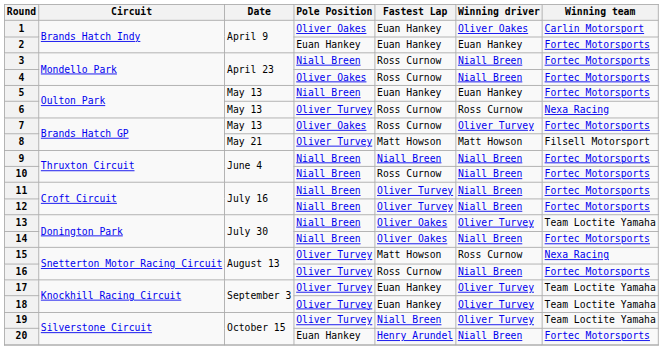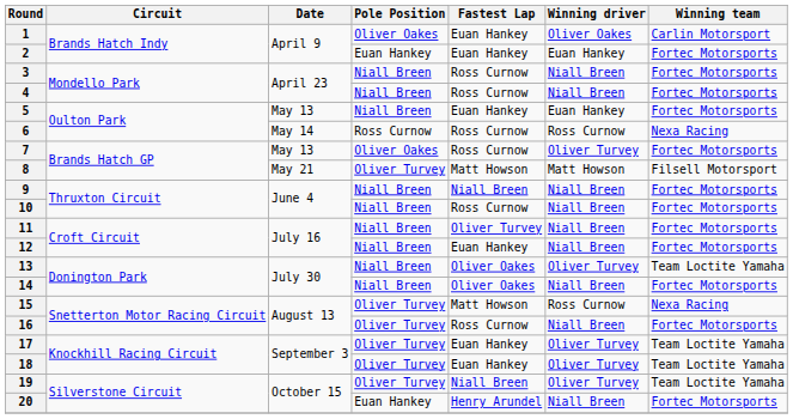4 | Pole Position: Oliver Oakes -> Niall Breen
6 | Date: May 13 -> May 14
6 | Pole Position: Oliver Turvey -> Ross Curnow
12 | Fastest Lap: Oliver Turvey -> Euan Hankey
